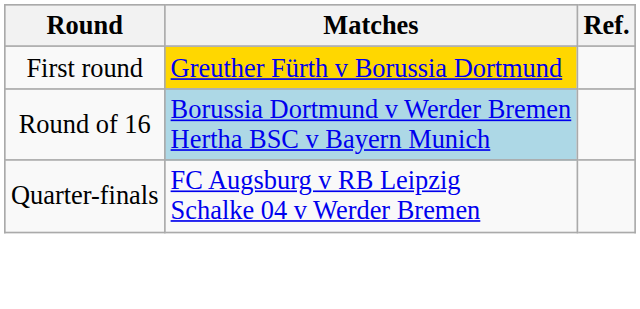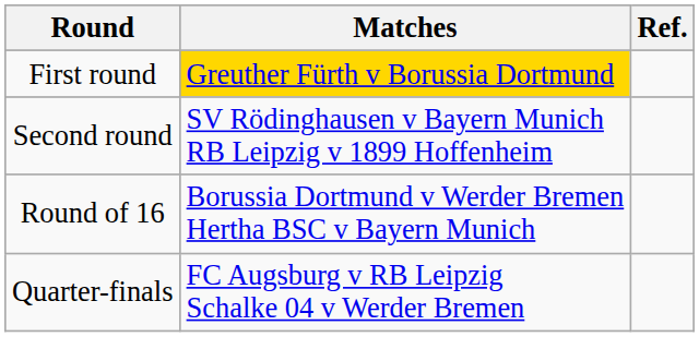+ row: Second round | SV Rödinghausen v Bayern Munich RB Leipzig v 1899 Hoffenheim
Round of 16 | Matches: lightblue background -> no background
